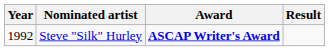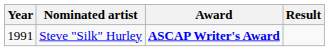Steve "Silk" Hurley | Year: 1992 -> 1991
